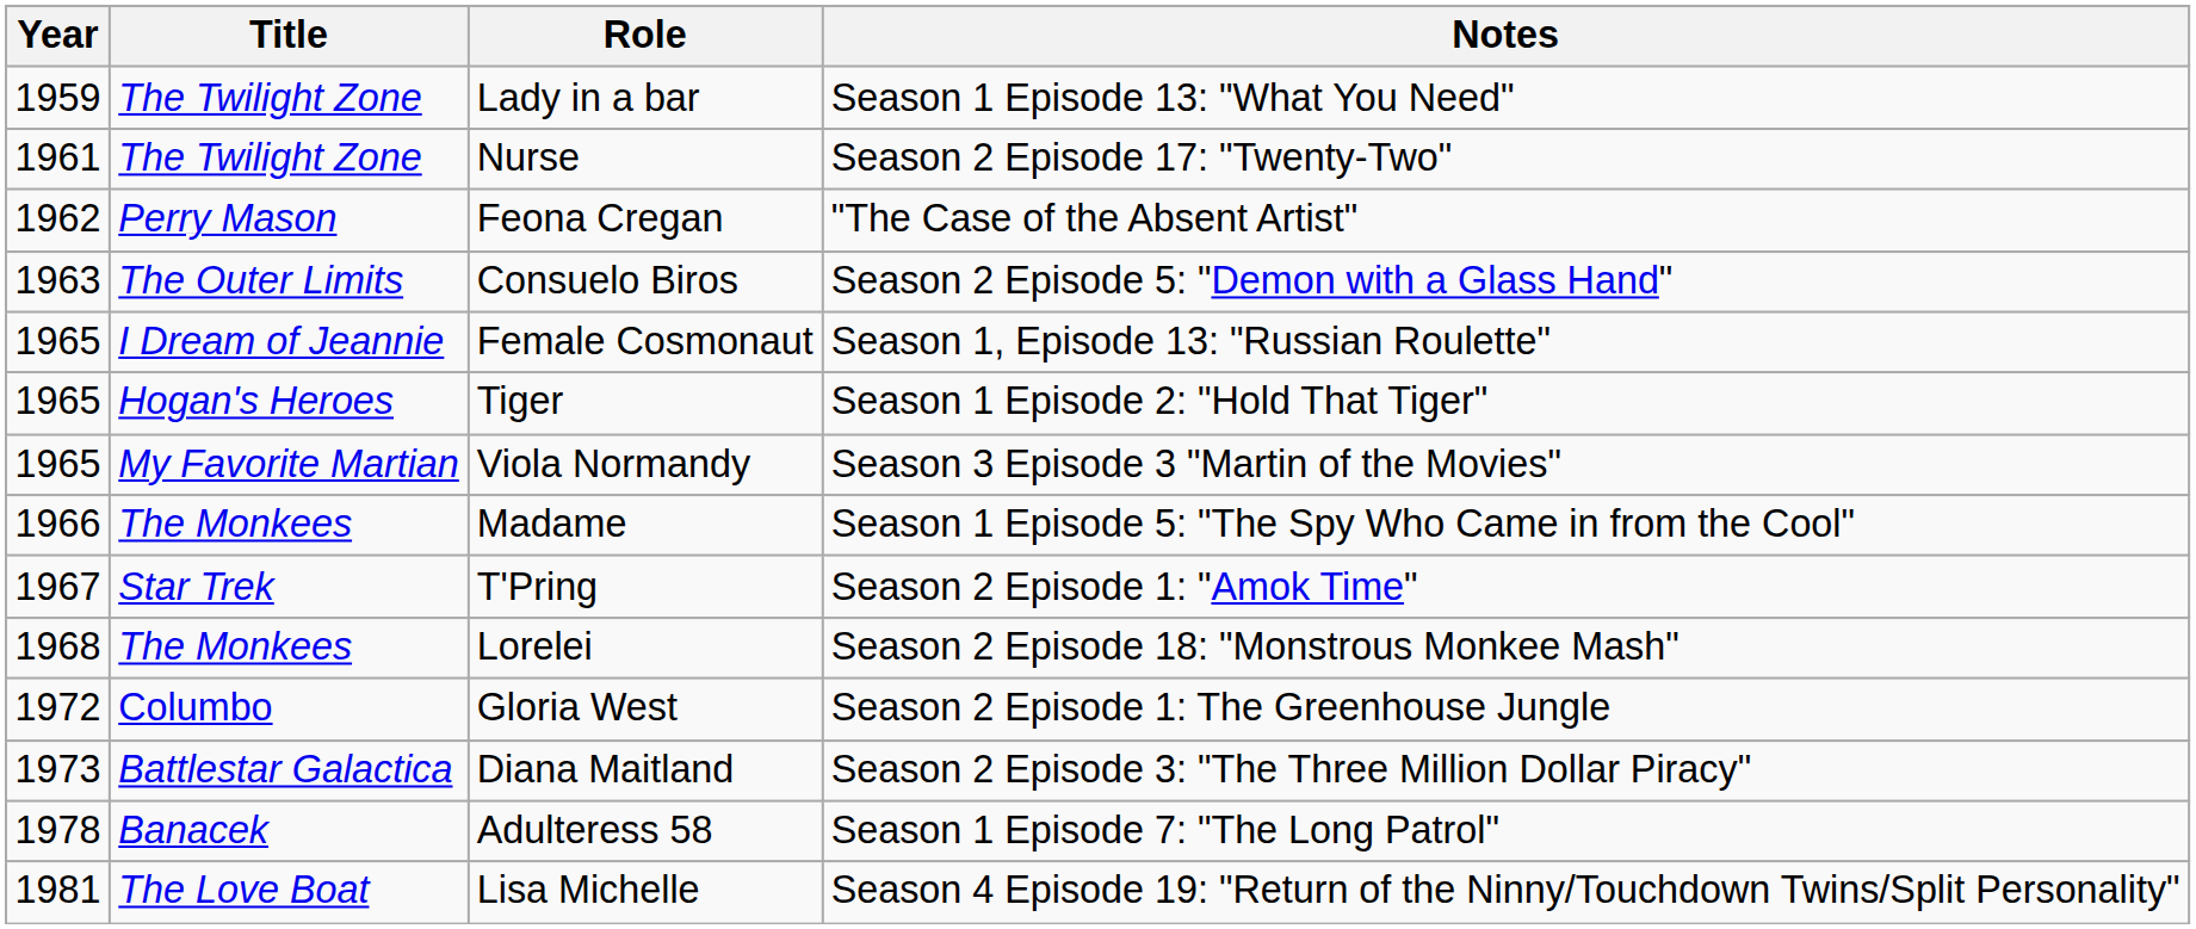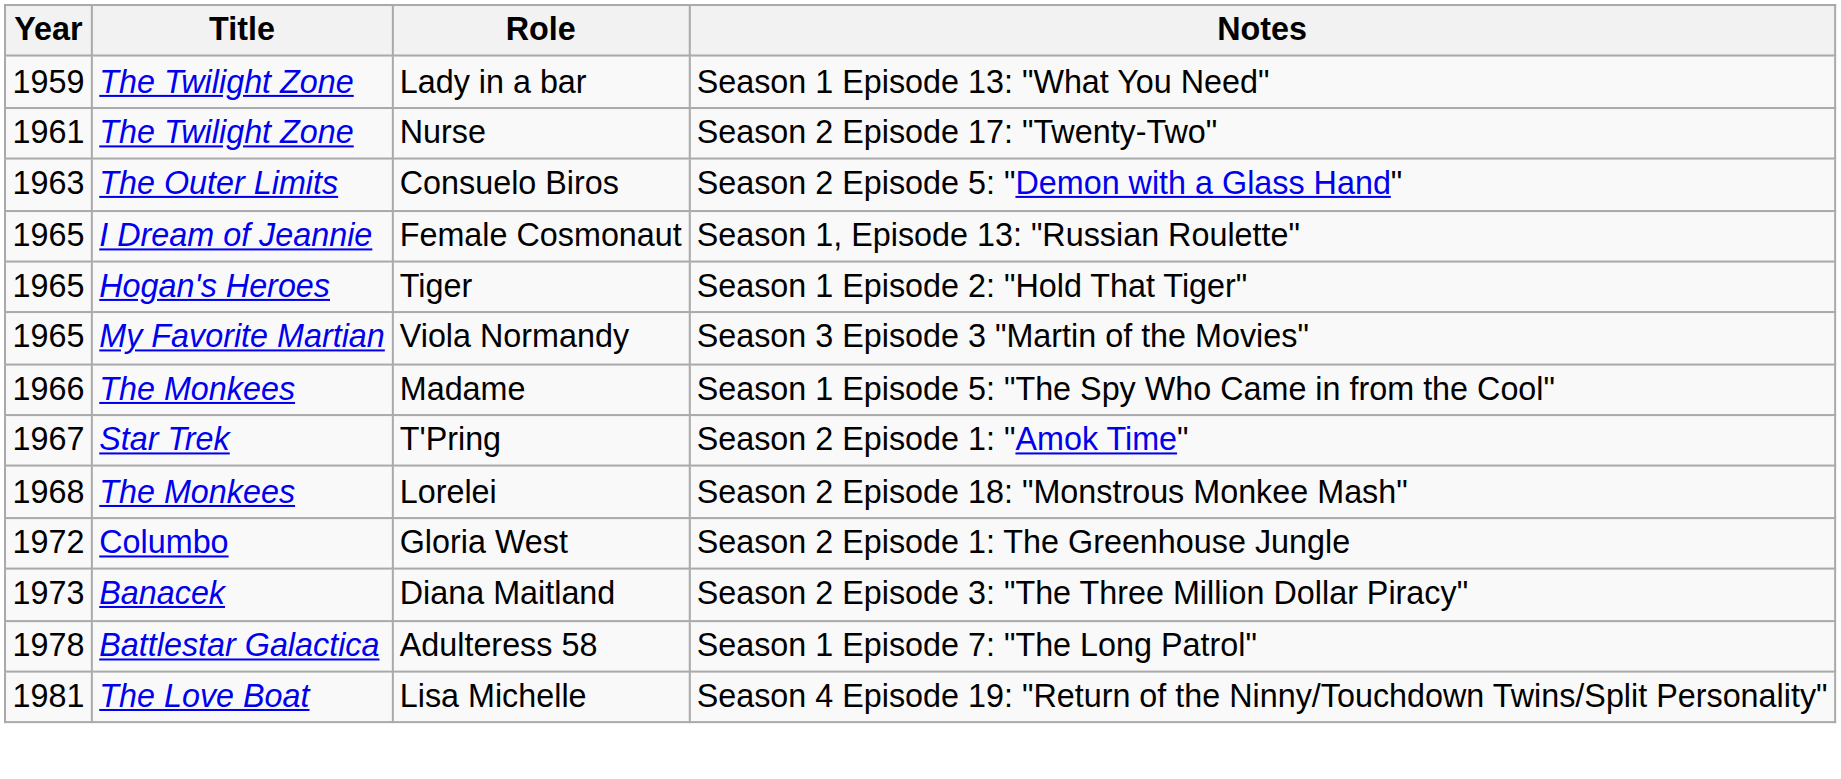- row: 1962 | Perry Mason | Feona Cregan | "The Case of the Absent Artist"
Diana Maitland | Title: Battlestar Galactica -> Banacek
Adulteress 58 | Title: Banacek -> Battlestar Galactica
